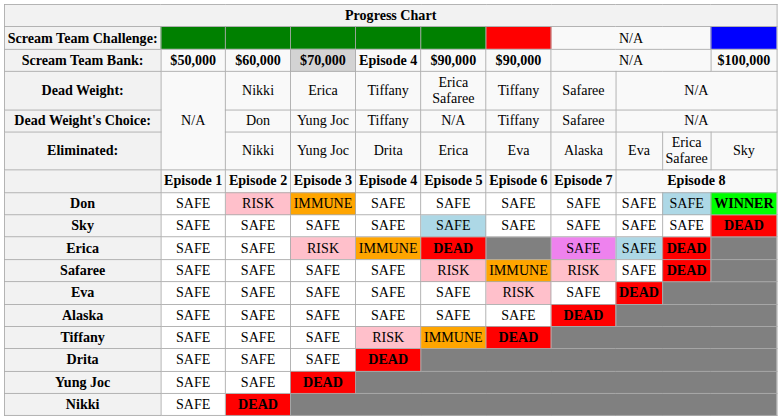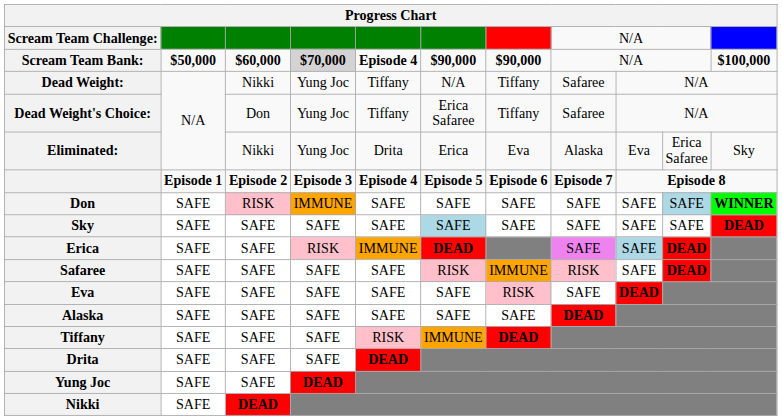Dead Weight: | column 4: Erica -> Yung Joc
Dead Weight: | column 6: Erica Safaree -> N/A
Dead Weight's Choice: | column 6: N/A -> Erica Safaree
